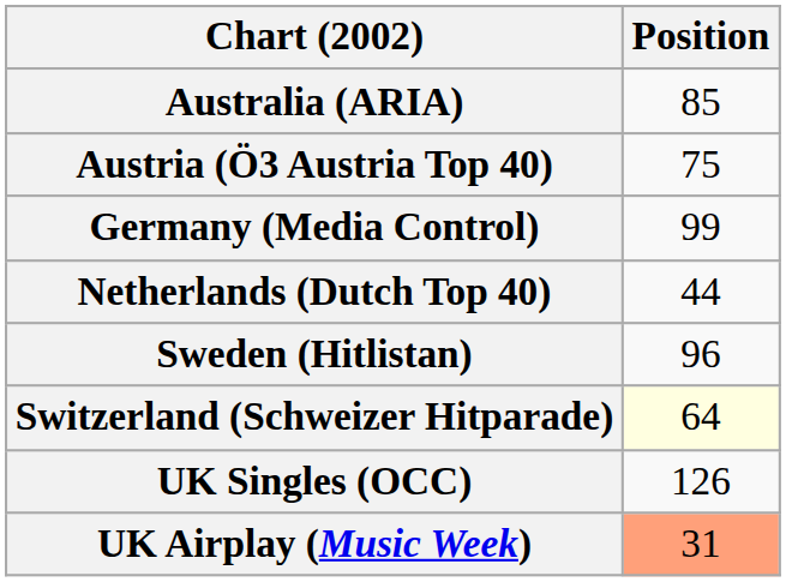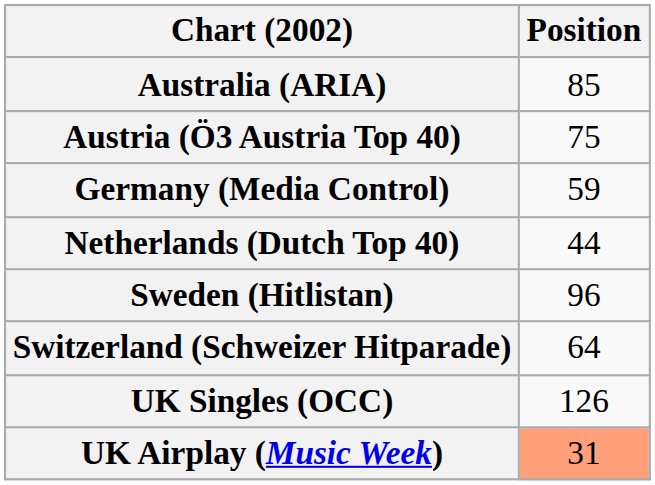Germany (Media Control) | Position: 99 -> 59
Switzerland (Schweizer Hitparade) | Position: lightyellow background -> no background
